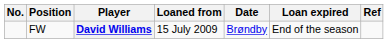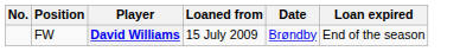- column: Ref
